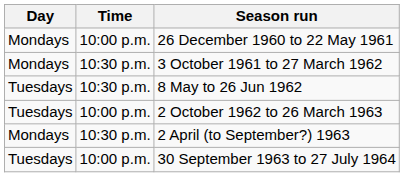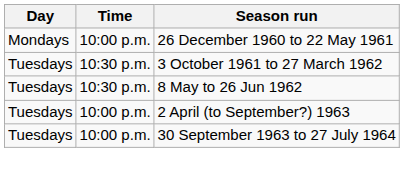3 October 1961 to 27 March 1962 | Day: Mondays -> Tuesdays
- row: Tuesdays | 10:00 p.m. | 2 October 1962 to 26 March 1963
2 April (to September?) 1963 | Day: Mondays -> Tuesdays
2 April (to September?) 1963 | Time: 10:30 p.m. -> 10:00 p.m.
